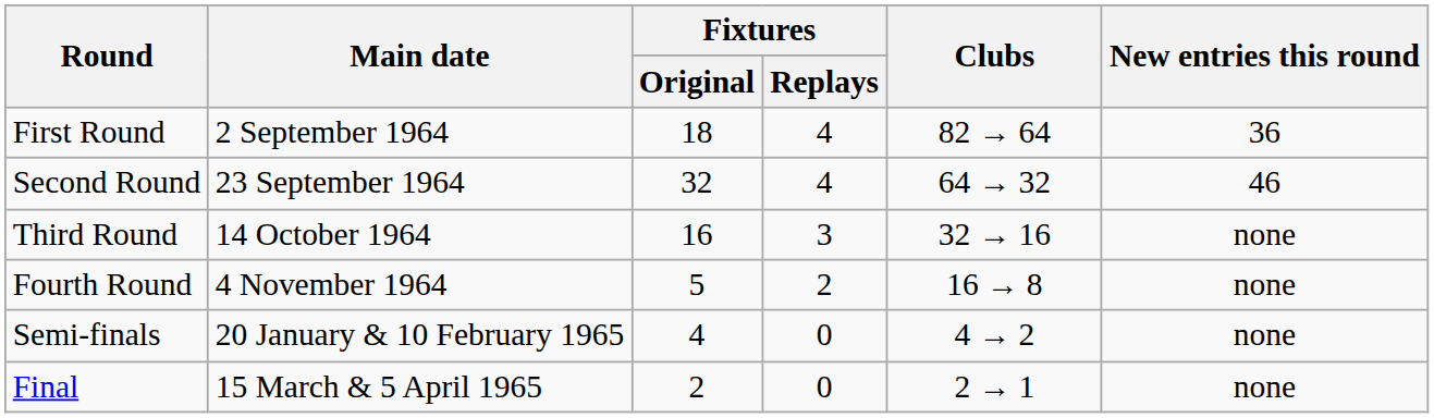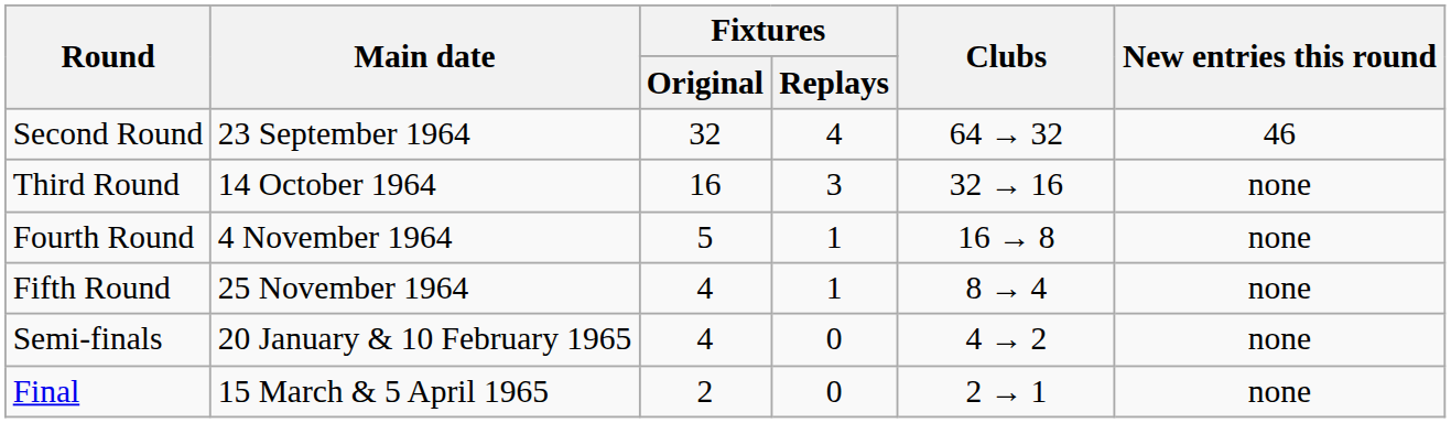- row: First Round | 2 September 1964 | 18 | 4 | 82 → 64 | 36
Fourth Round | Fixtures / Replays: 2 -> 1
+ row: Fifth Round | 25 November 1964 | 4 | 1 | 8 → 4 | none
